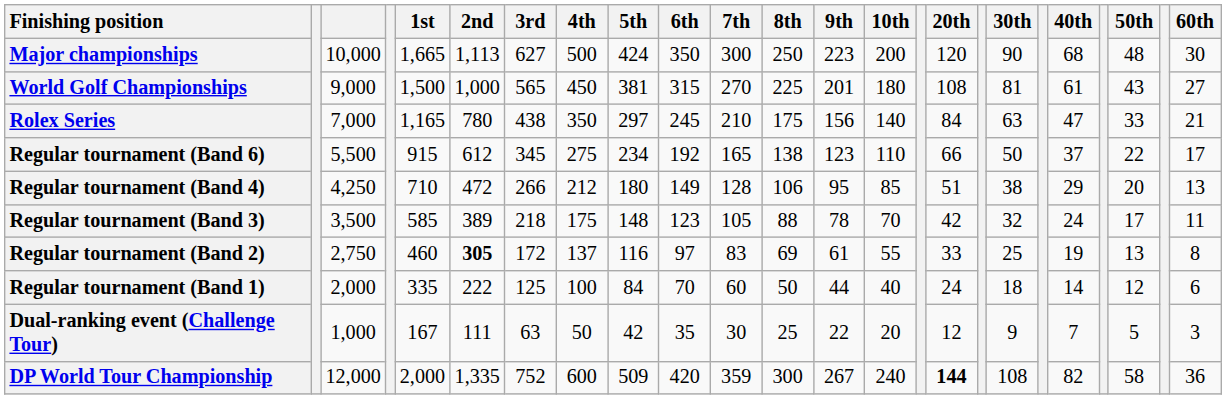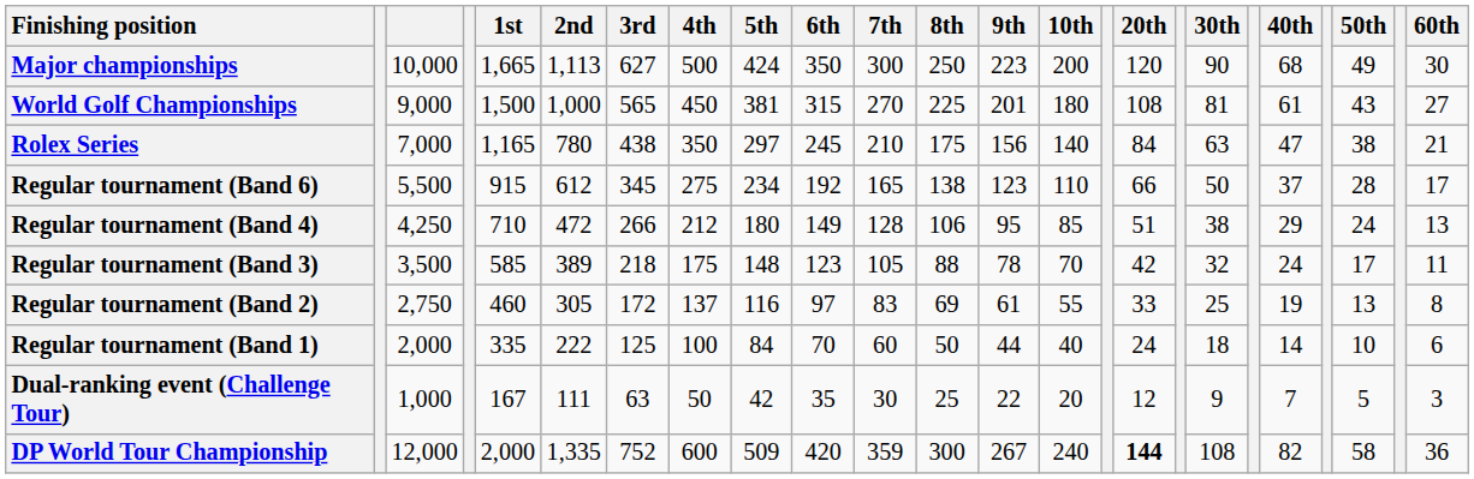Major championships | 50th: 48 -> 49
Rolex Series | 50th: 33 -> 38
Regular tournament (Band 6) | 50th: 22 -> 28
Regular tournament (Band 4) | 50th: 20 -> 24
Regular tournament (Band 2) | 2nd: bold -> normal
Regular tournament (Band 1) | 50th: 12 -> 10
